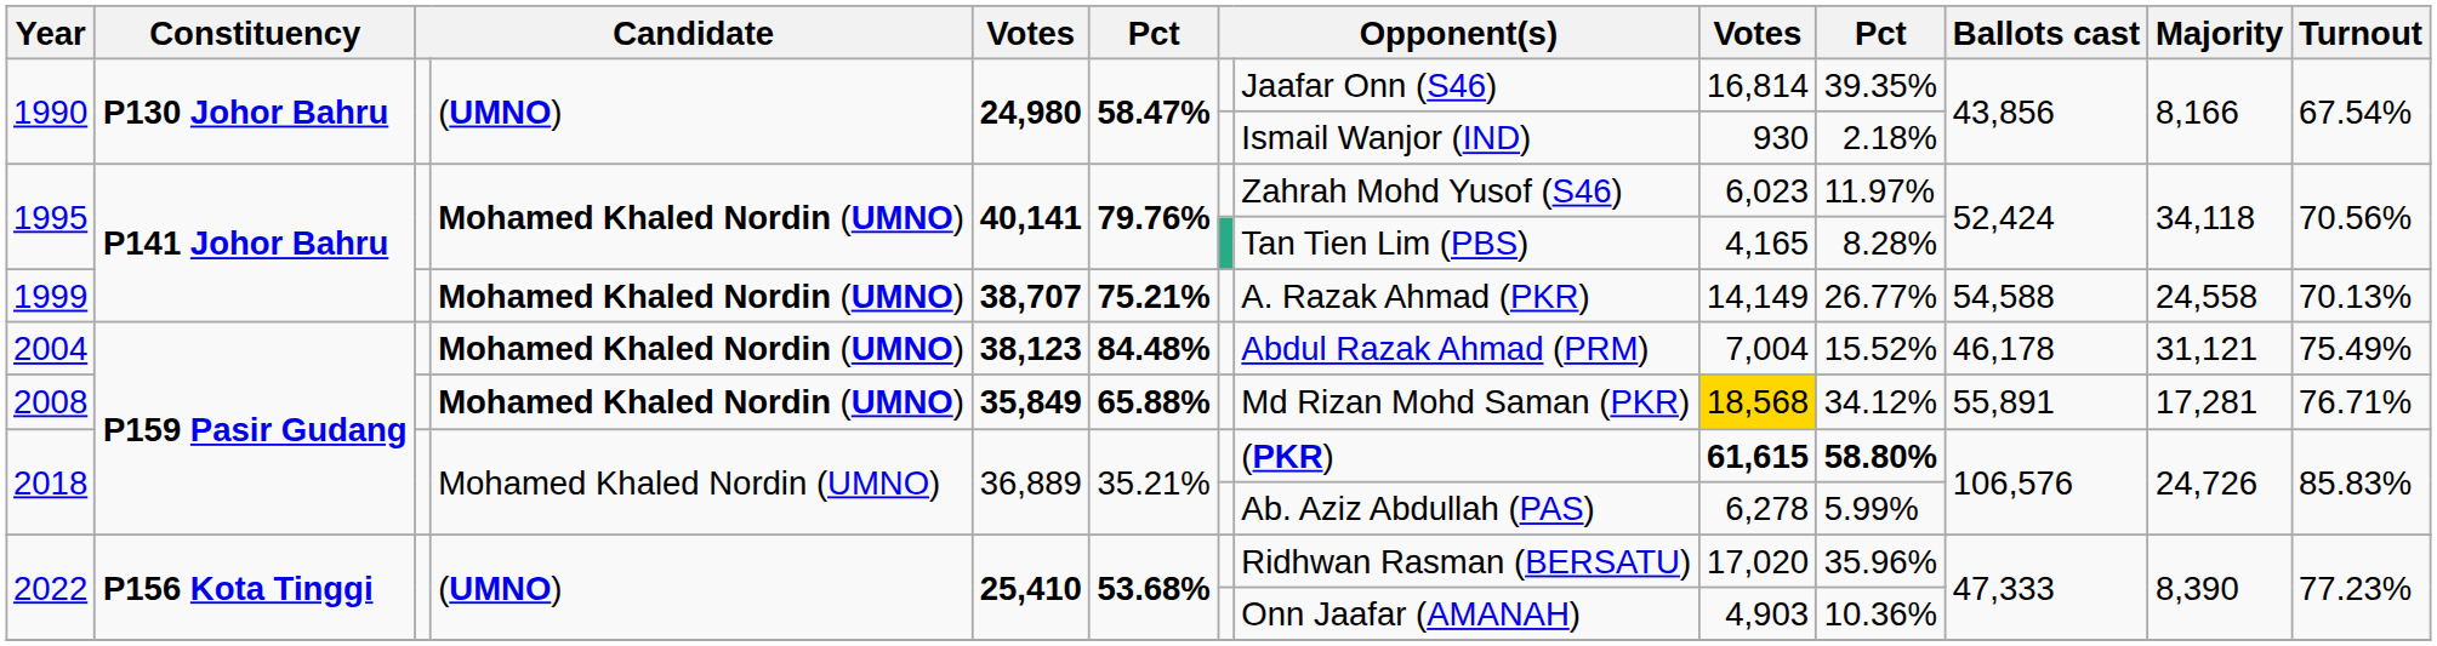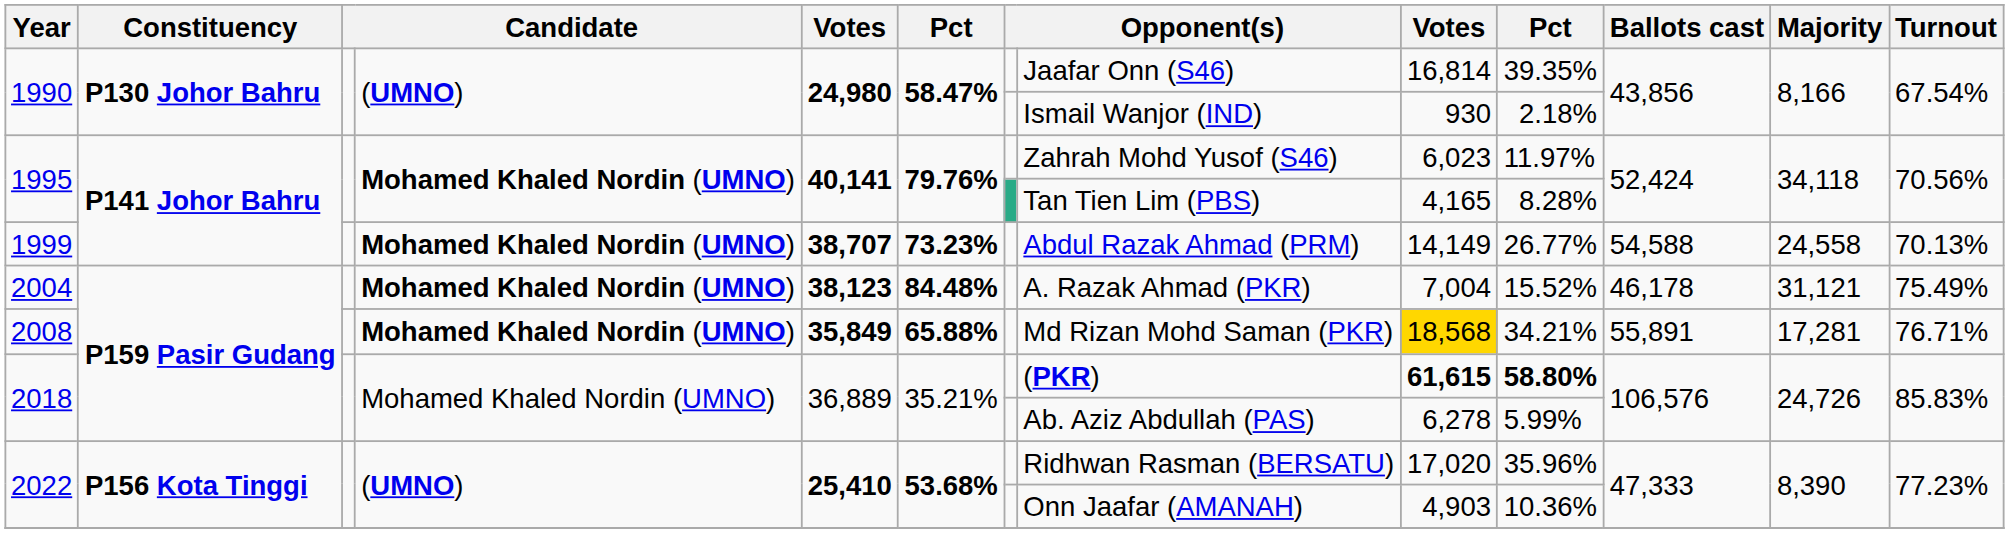1999 | column 6: 75.21% -> 73.23%
1999 | column 8: A. Razak Ahmad (PKR) -> Abdul Razak Ahmad (PRM)
2004 | column 8: Abdul Razak Ahmad (PRM) -> A. Razak Ahmad (PKR)
2008 | column 10: 34.12% -> 34.21%
